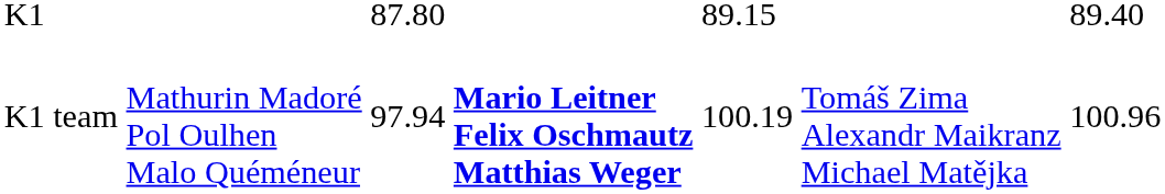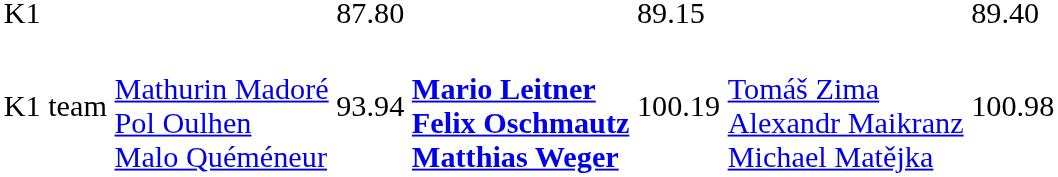K1 team | column 3: 97.94 -> 93.94
K1 team | column 7: 100.96 -> 100.98
